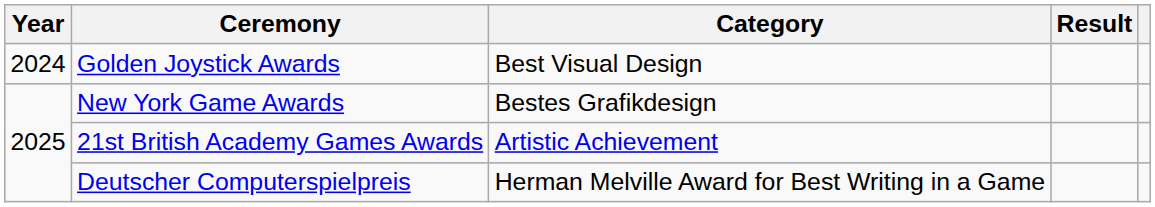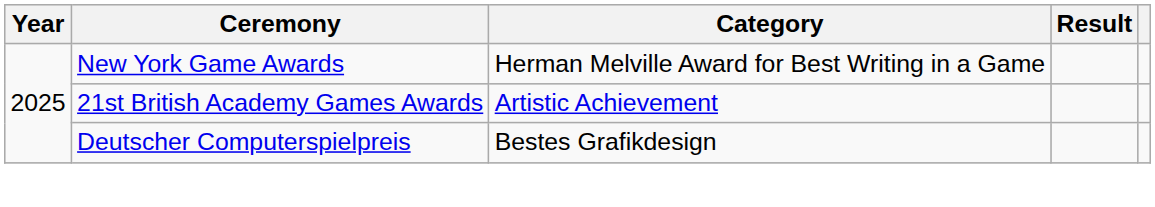- row: 2024 | Golden Joystick Awards | Best Visual Design
New York Game Awards | Category: Bestes Grafikdesign -> Herman Melville Award for Best Writing in a Game
Deutscher Computerspielpreis | Category: Herman Melville Award for Best Writing in a Game -> Bestes Grafikdesign
